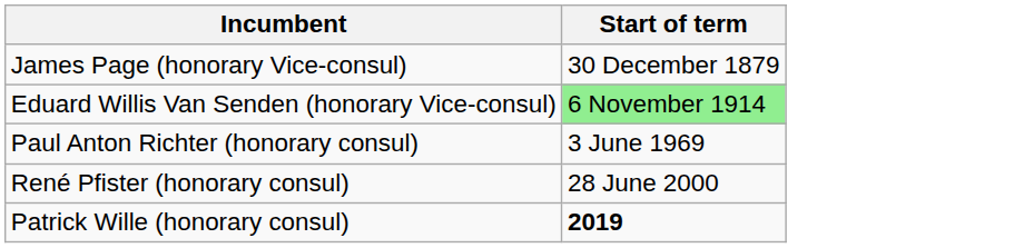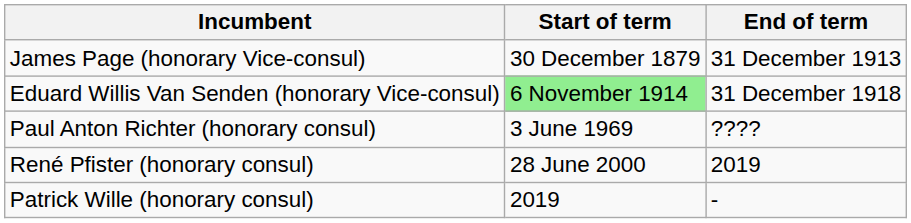+ column: End of term | 31 December 1913 | 31 December 1918 | ???? | 2019 | -
Patrick Wille (honorary consul) | Start of term: bold -> normal
